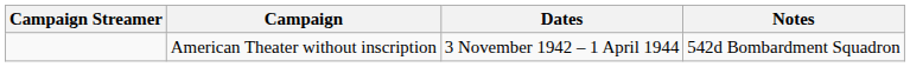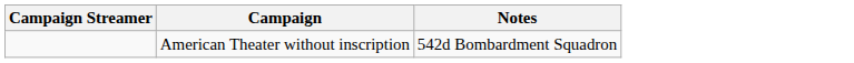- column: Dates | 3 November 1942 – 1 April 1944
